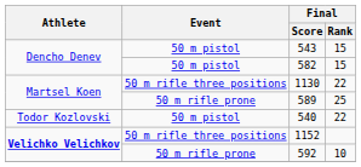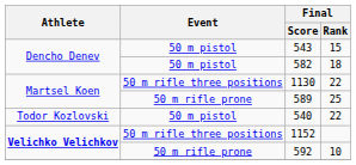582 | Final / Rank: 15 -> 18
